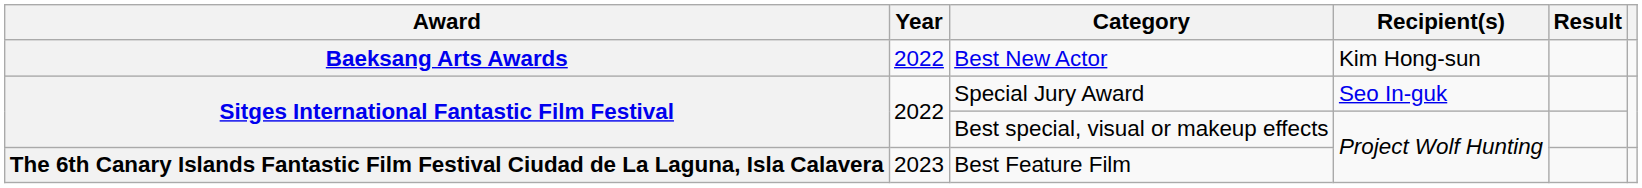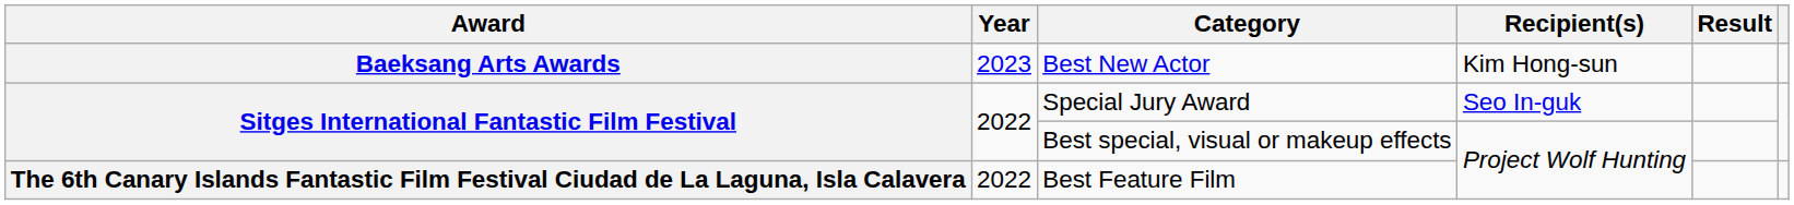Best New Actor | Year: 2022 -> 2023
Best Feature Film | Year: 2023 -> 2022
